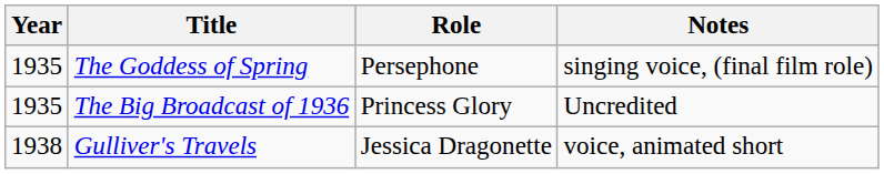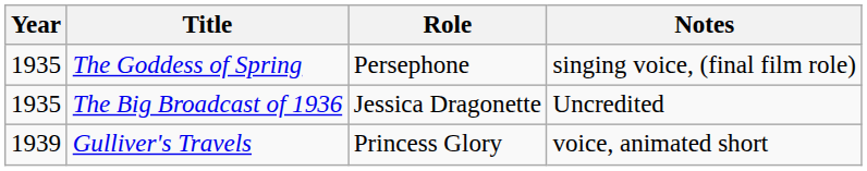The Big Broadcast of 1936 | Role: Princess Glory -> Jessica Dragonette
Gulliver's Travels | Year: 1938 -> 1939
Gulliver's Travels | Role: Jessica Dragonette -> Princess Glory
